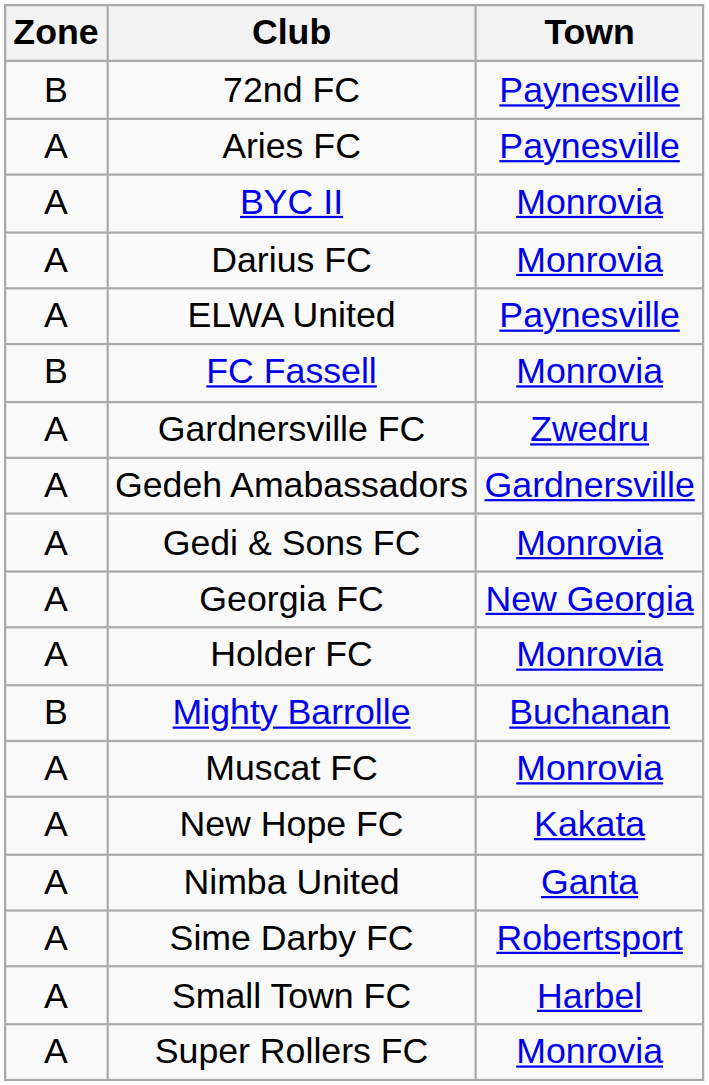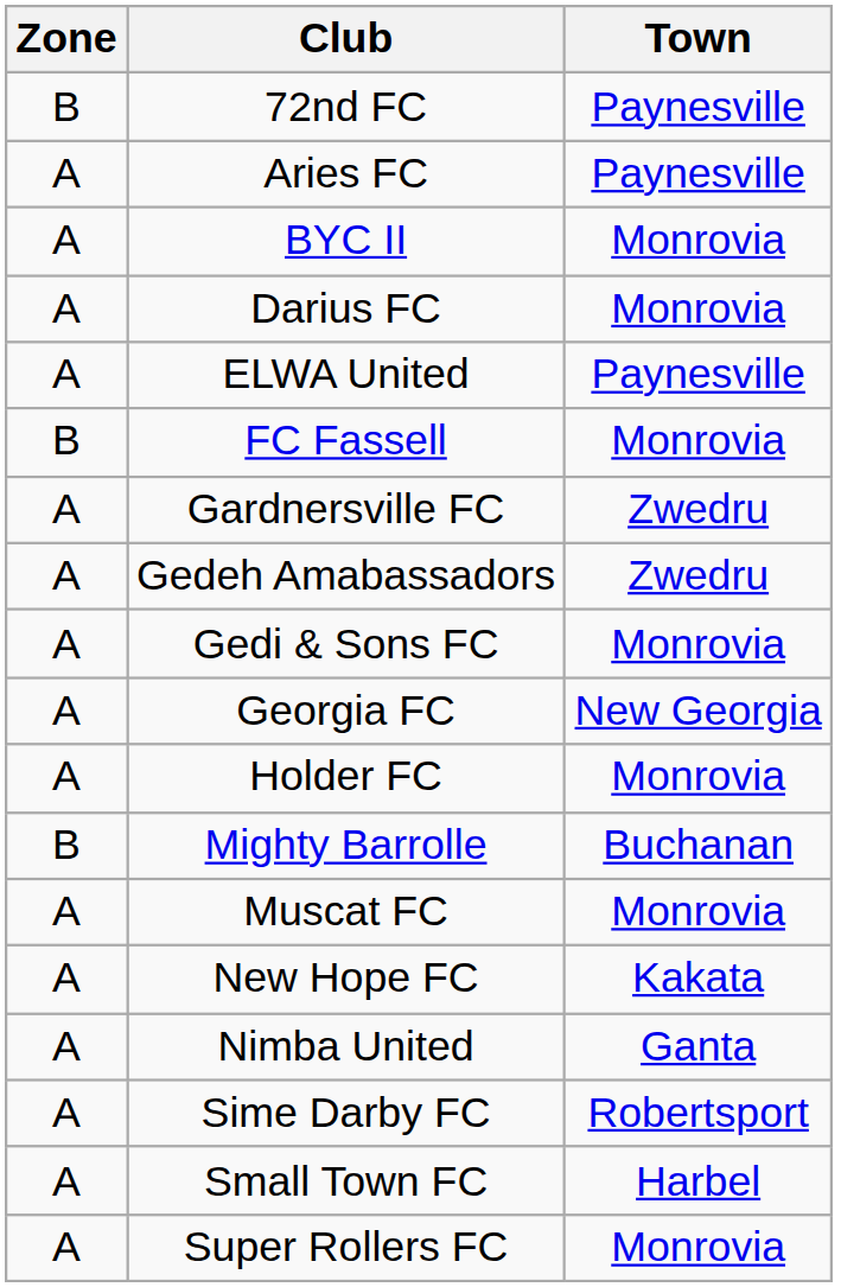Gedeh Amabassadors | Town: Gardnersville -> Zwedru
